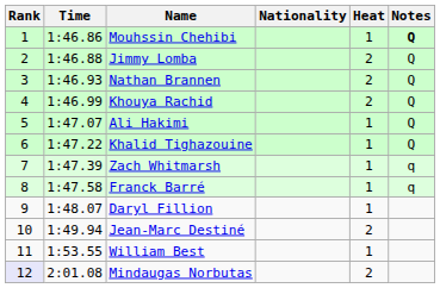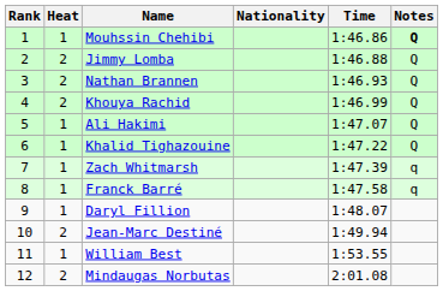columns swapped: Heat <-> Time
Mindaugas Norbutas | Rank: lavender background -> no background
